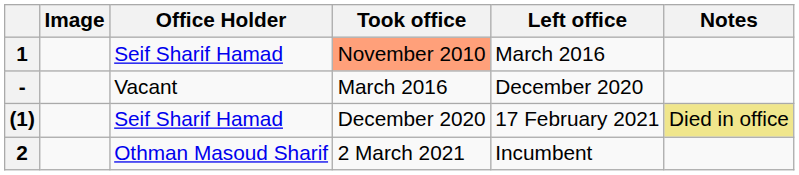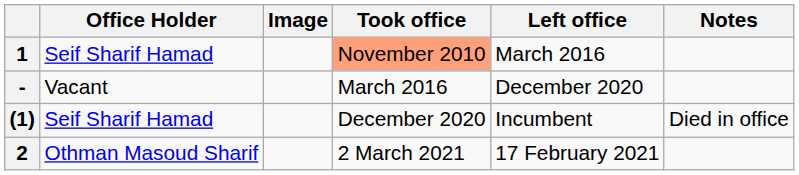columns swapped: Image <-> Office Holder
(1) | Left office: 17 February 2021 -> Incumbent
(1) | Notes: khaki background -> no background
2 | Left office: Incumbent -> 17 February 2021
